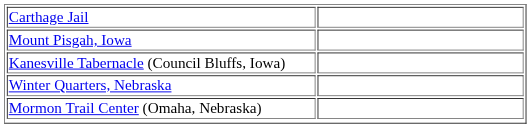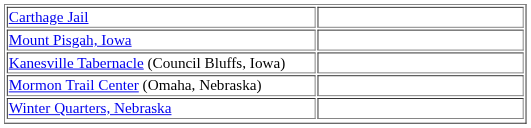rows swapped: Winter Quarters, Nebraska <-> Mormon Trail Center (Omaha, Nebraska)
